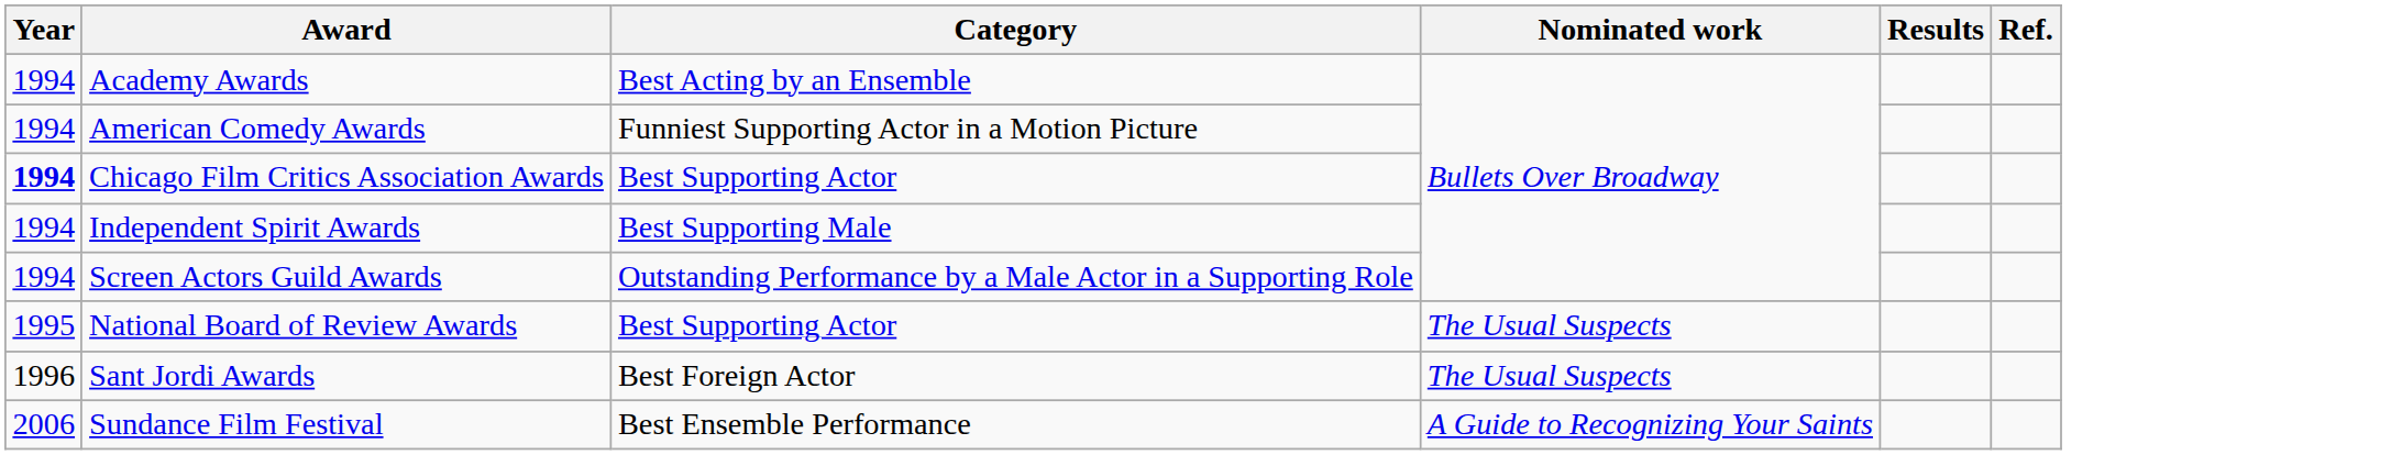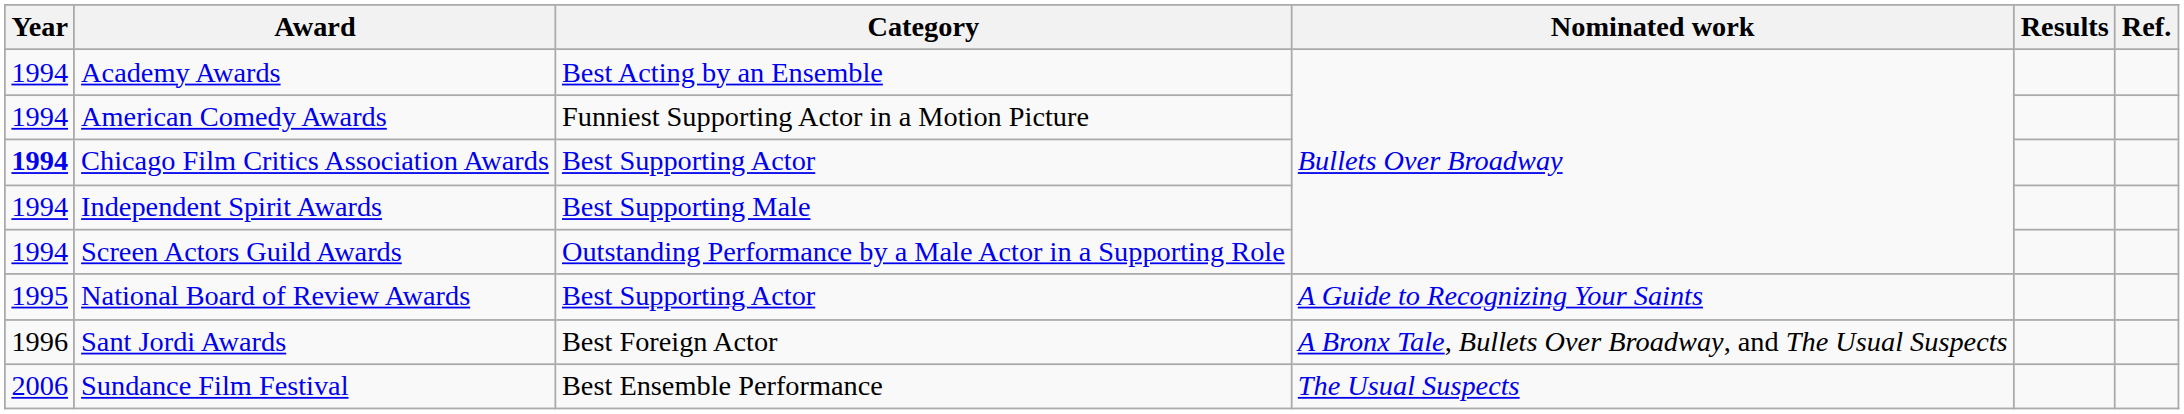National Board of Review Awards | Nominated work: The Usual Suspects -> A Guide to Recognizing Your Saints
Sant Jordi Awards | Nominated work: The Usual Suspects -> A Bronx Tale, Bullets Over Broadway, and The Usual Suspects
Sundance Film Festival | Nominated work: A Guide to Recognizing Your Saints -> The Usual Suspects
